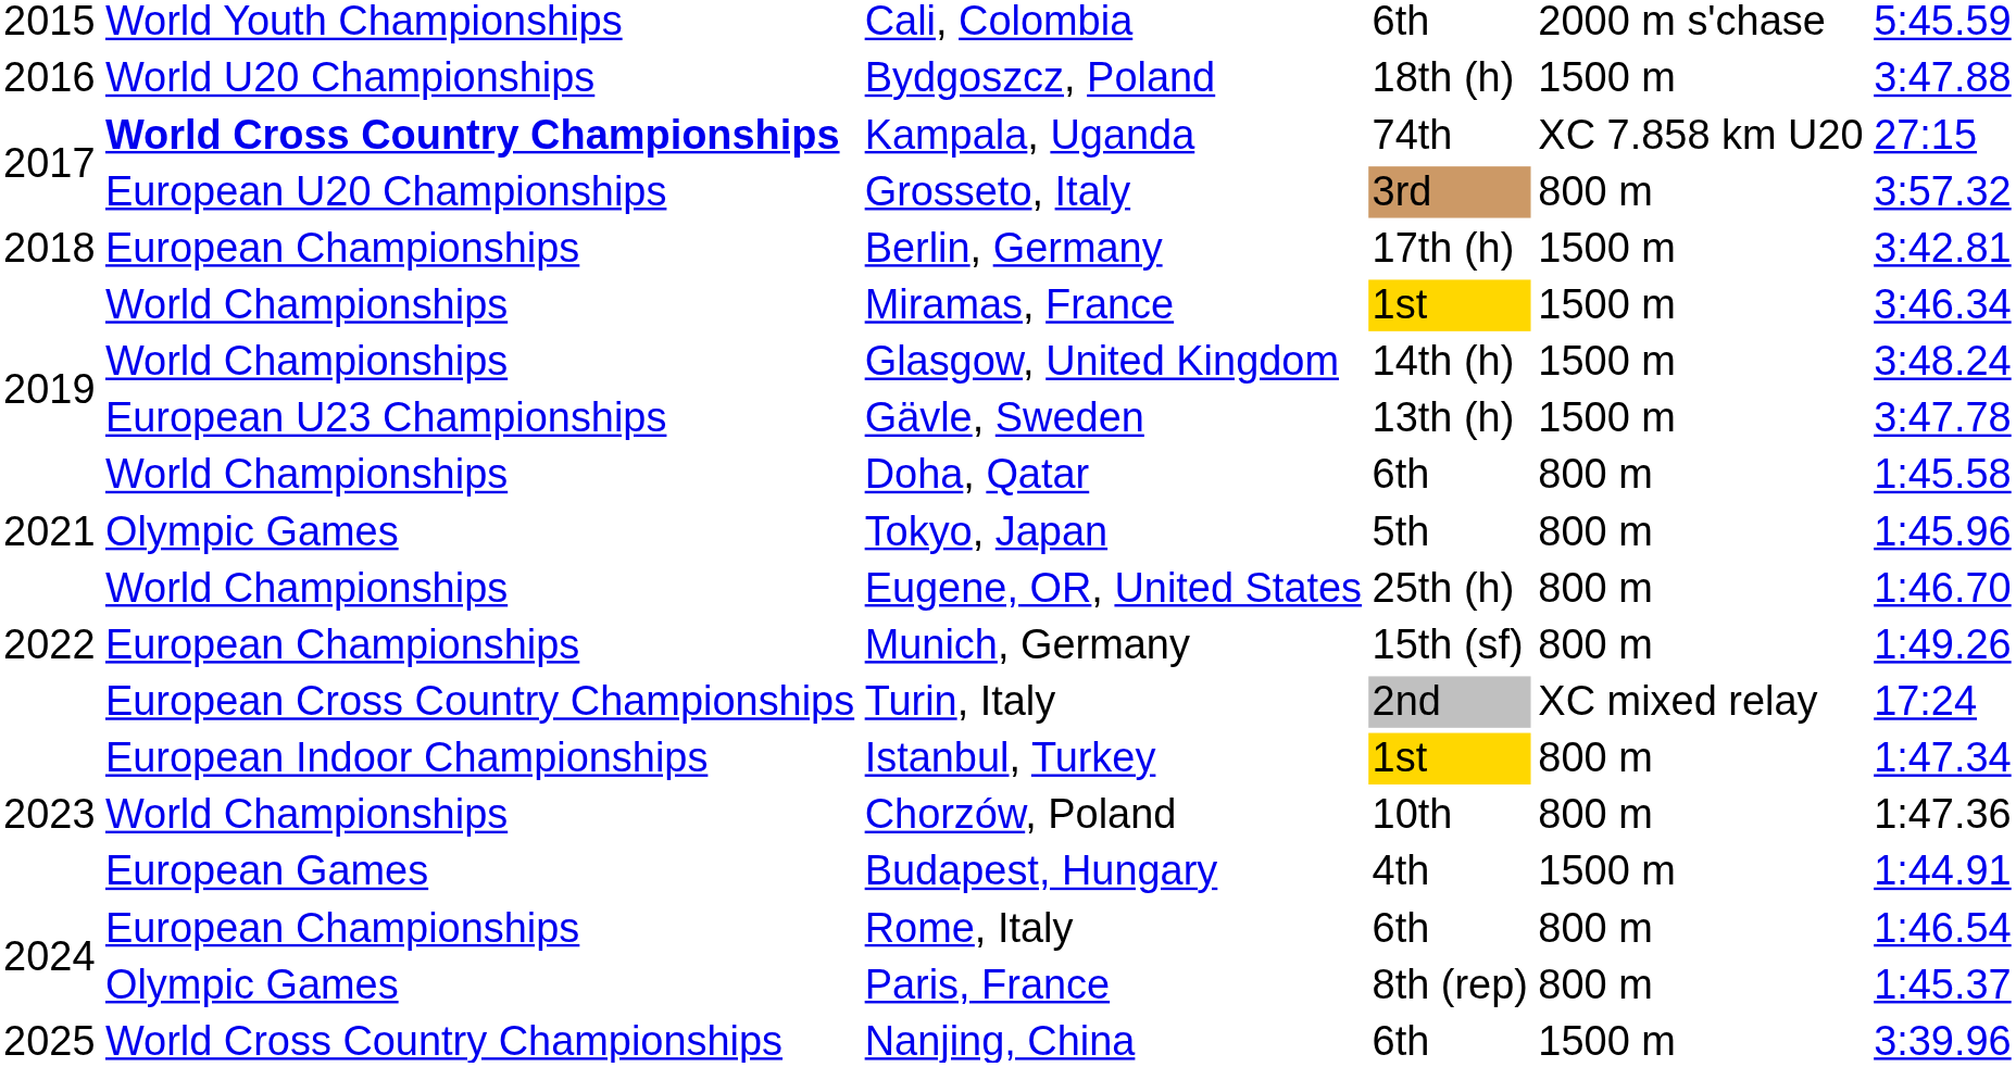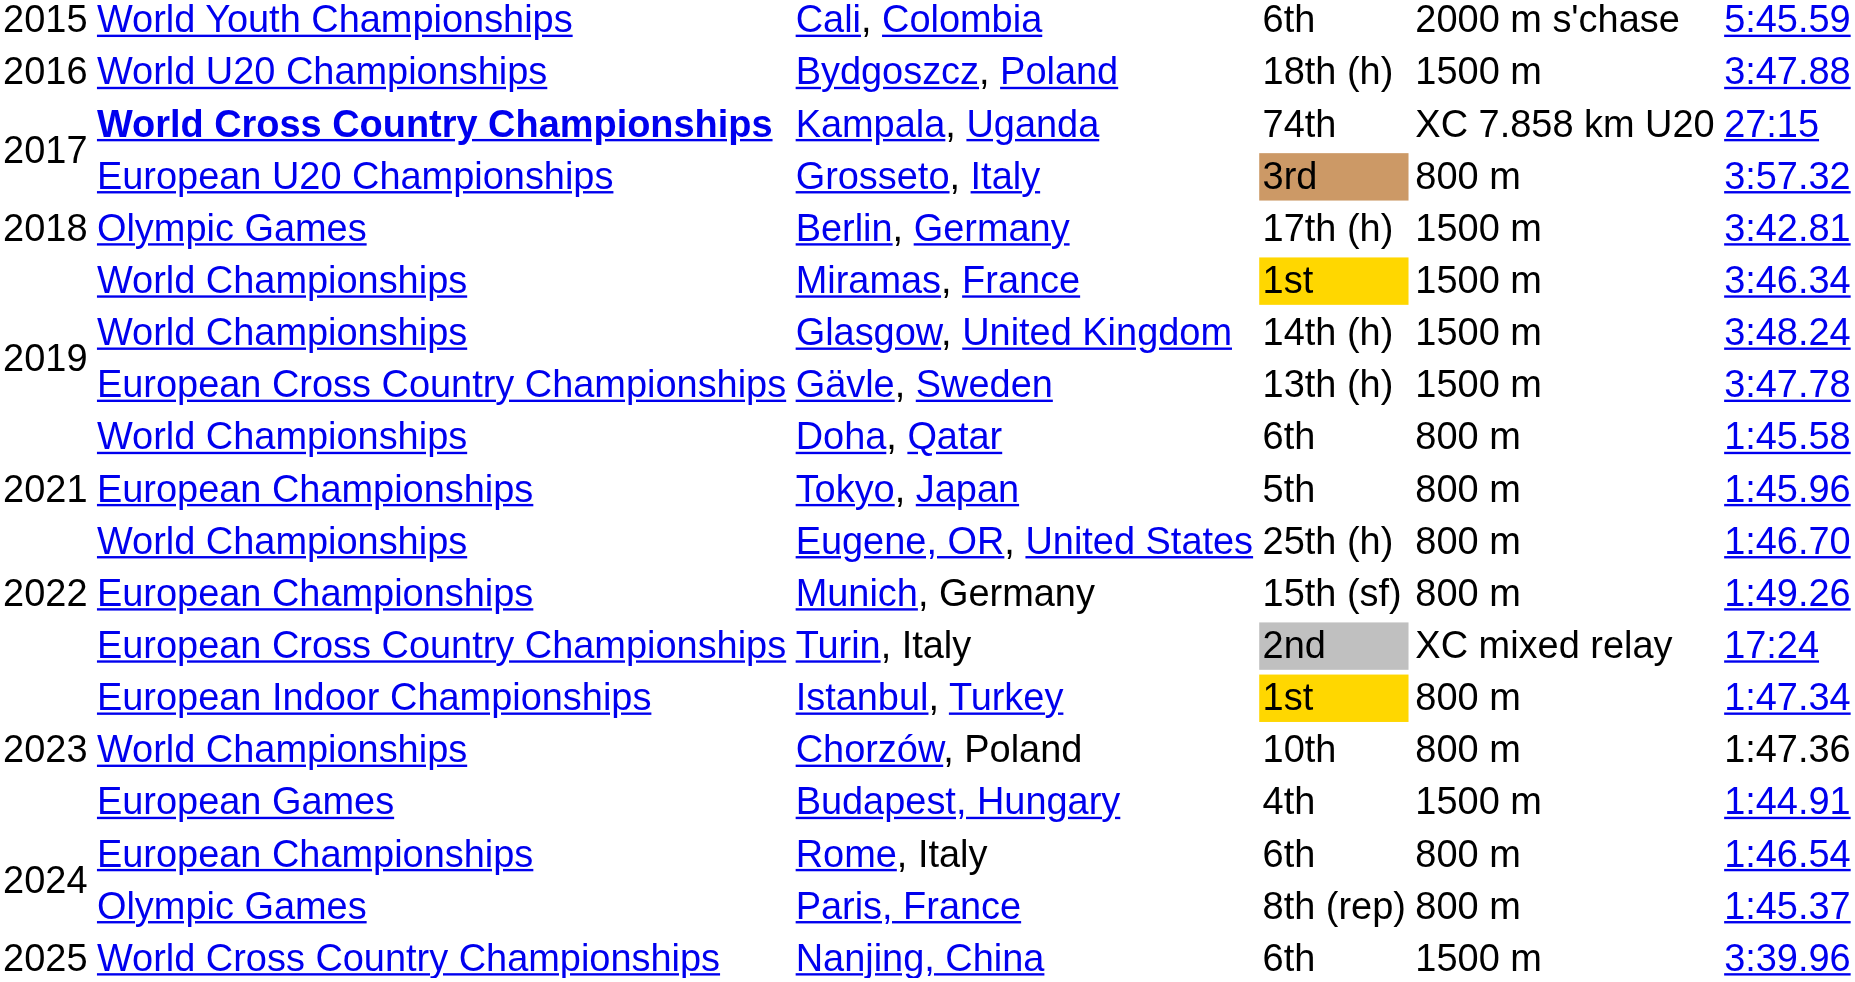Berlin, Germany | column 2: European Championships -> Olympic Games
Gävle, Sweden | column 2: European U23 Championships -> European Cross Country Championships
Tokyo, Japan | column 2: Olympic Games -> European Championships
